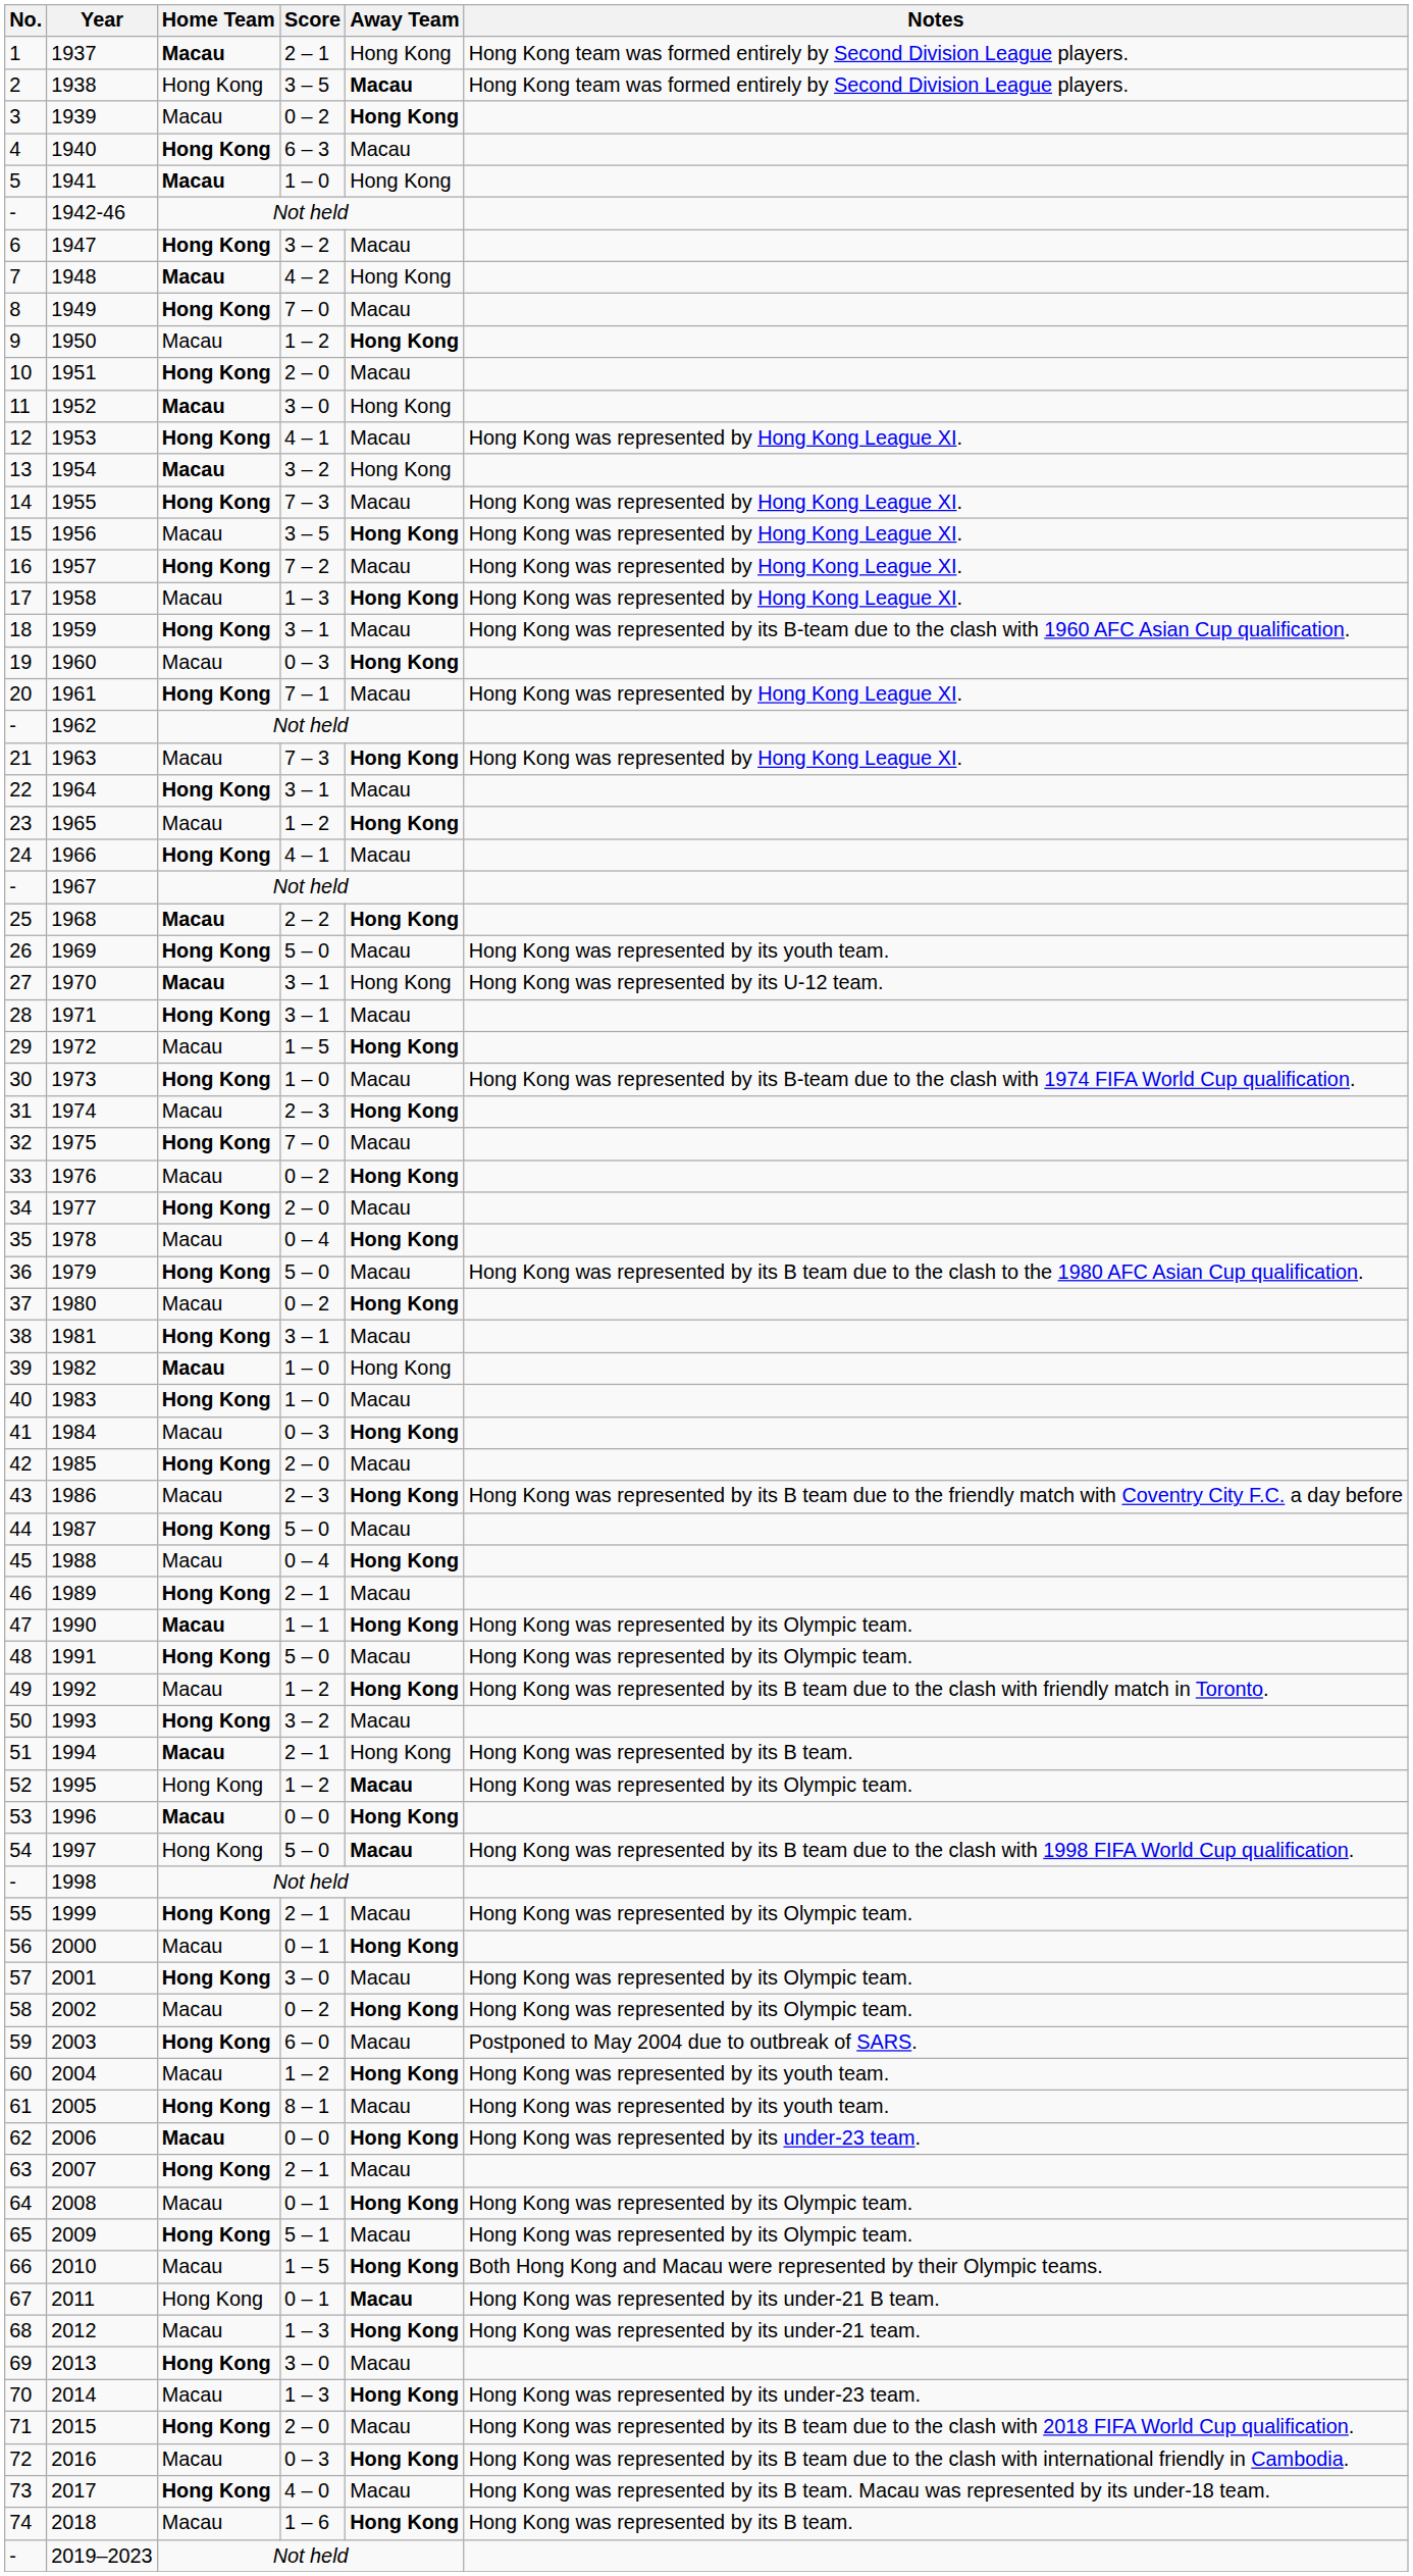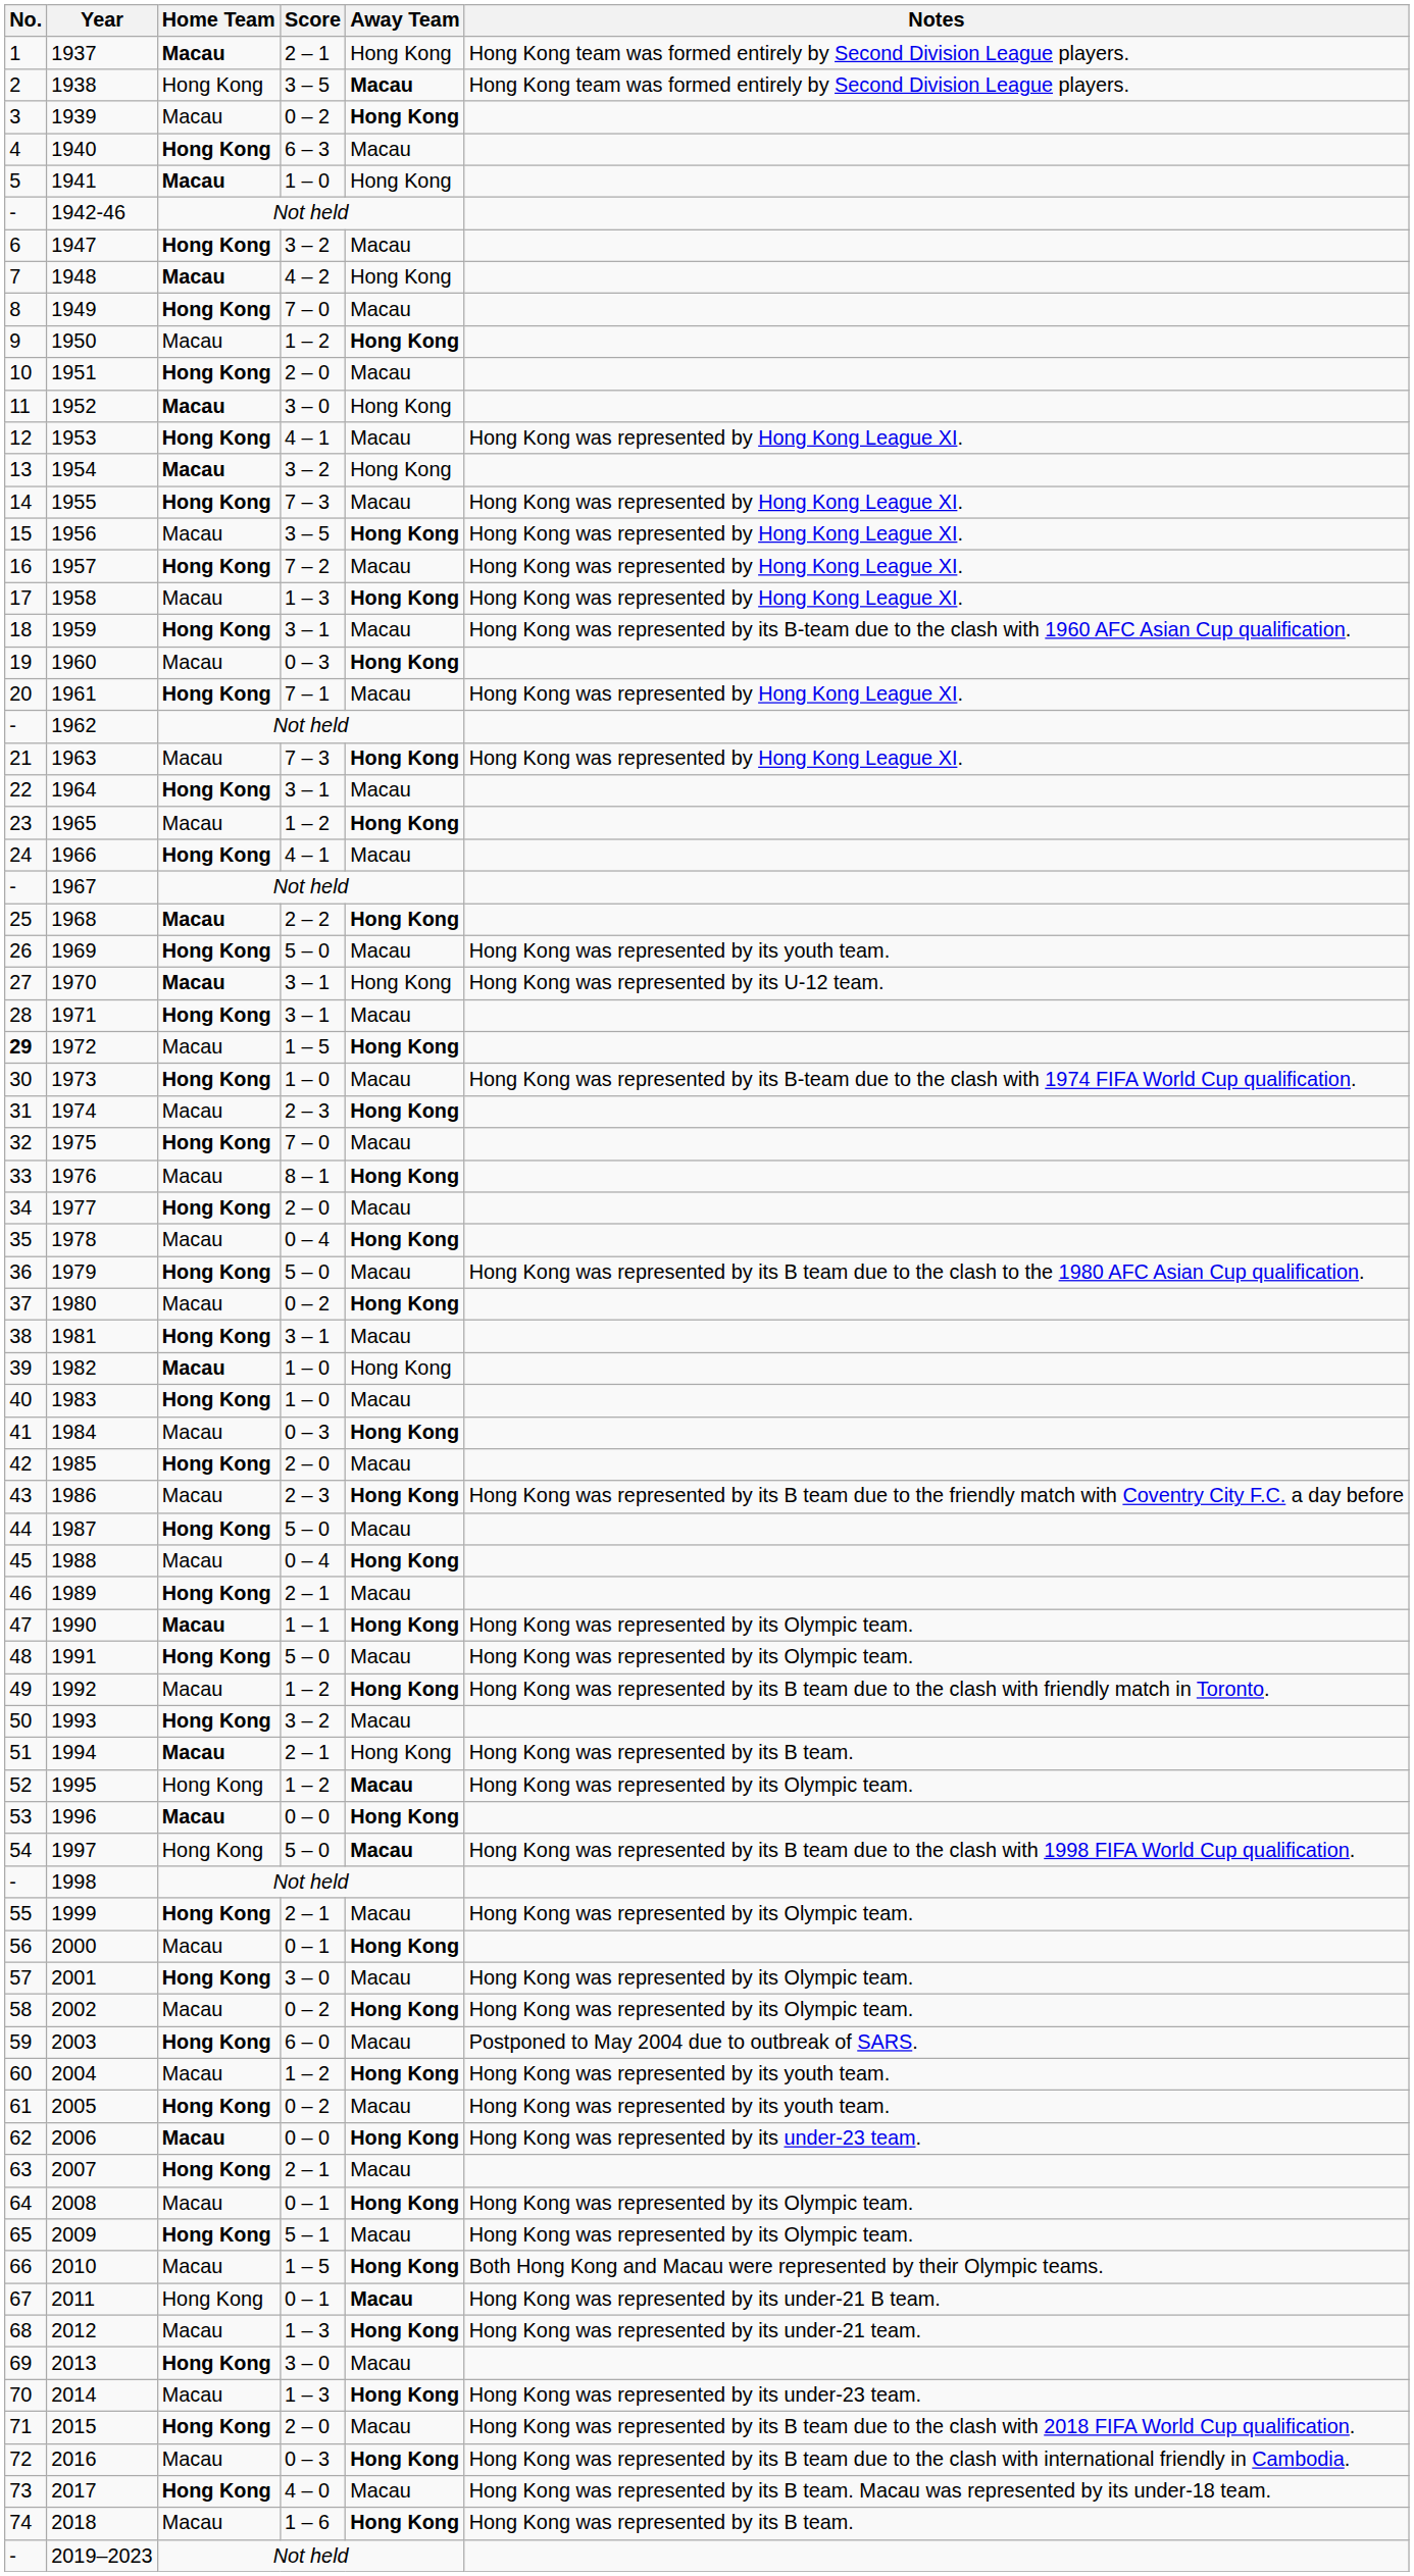1972 | No.: normal -> bold
1976 | Score: 0 – 2 -> 8 – 1
2005 | Score: 8 – 1 -> 0 – 2
